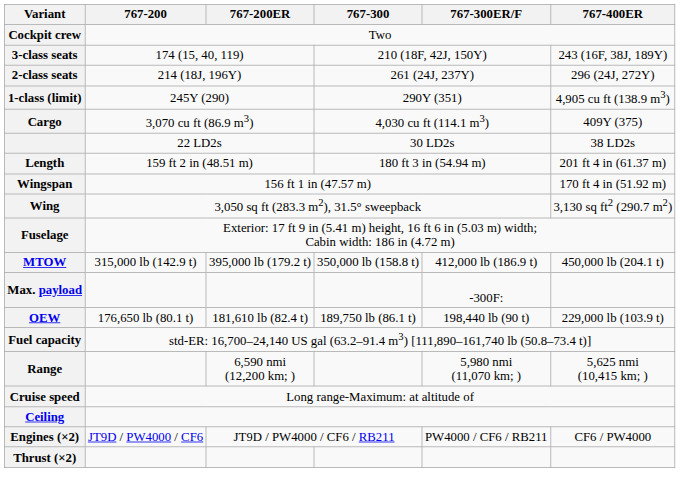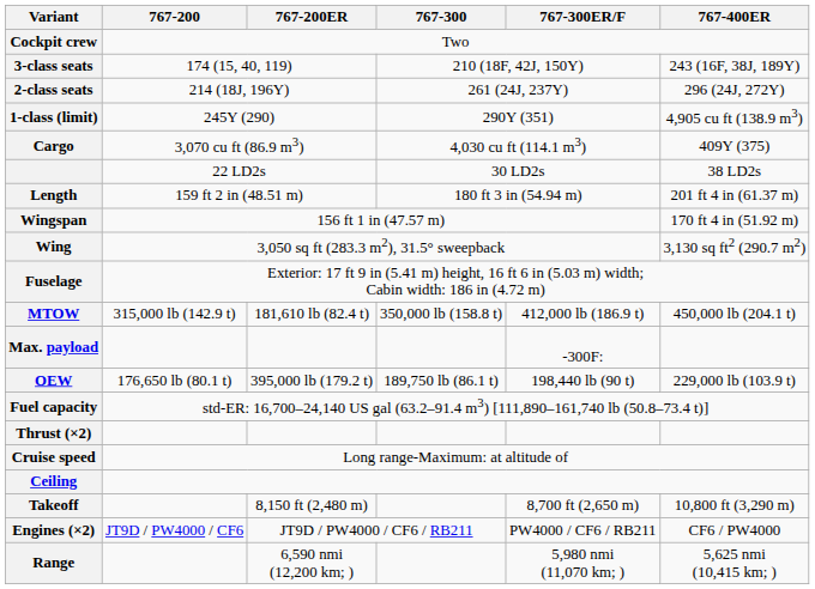MTOW | 767-200ER: 395,000 lb (179.2 t) -> 181,610 lb (82.4 t)
OEW | 767-200ER: 181,610 lb (82.4 t) -> 395,000 lb (179.2 t)
rows swapped: Range <-> Thrust (×2)
+ row: Takeoff | 8,150 ft (2,480 m) | 8,700 ft (2,650 m) | 10,800 ft (3,290 m)
